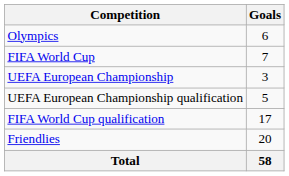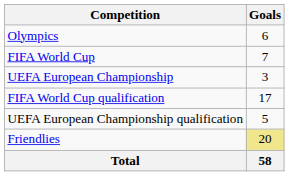rows swapped: FIFA World Cup qualification <-> UEFA European Championship qualification
Friendlies | Goals: no background -> khaki background
